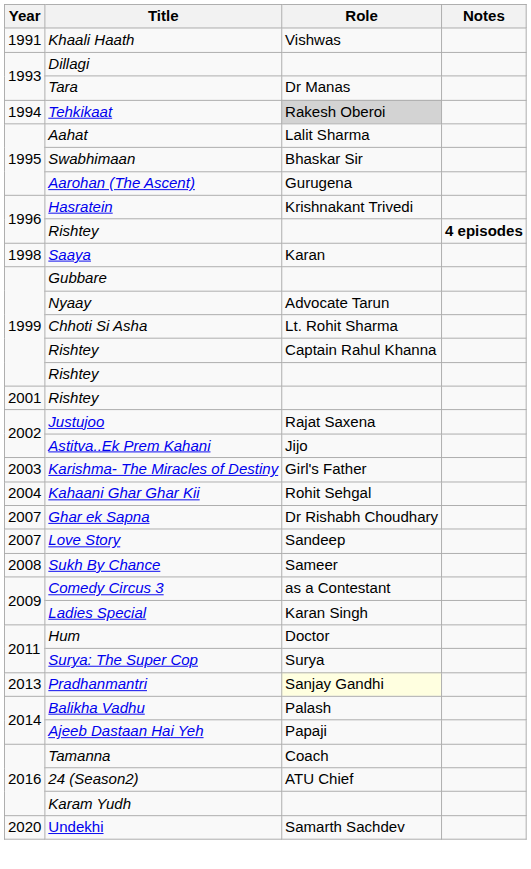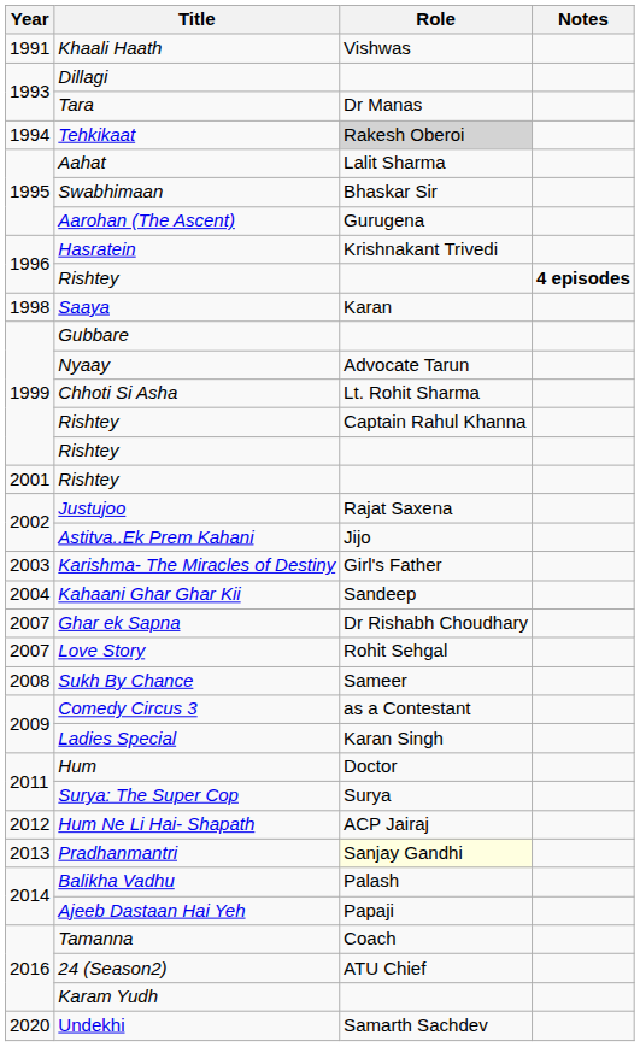Kahaani Ghar Ghar Kii | Role: Rohit Sehgal -> Sandeep
Love Story | Role: Sandeep -> Rohit Sehgal
+ row: 2012 | Hum Ne Li Hai- Shapath | ACP Jairaj
